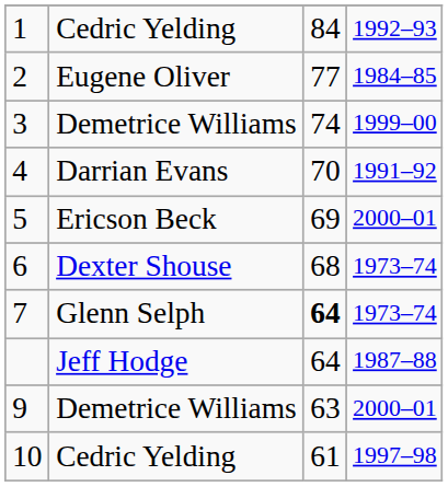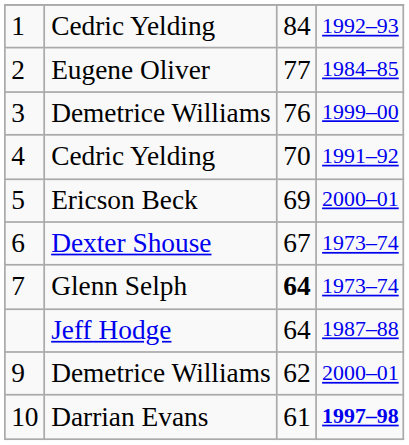3 | column 3: 74 -> 76
4 | column 2: Darrian Evans -> Cedric Yelding
6 | column 3: 68 -> 67
9 | column 3: 63 -> 62
10 | column 2: Cedric Yelding -> Darrian Evans
10 | column 4: normal -> bold
